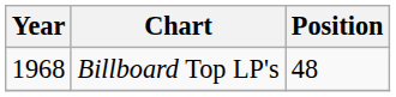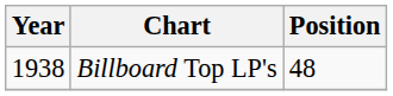Billboard Top LP's | Year: 1968 -> 1938
